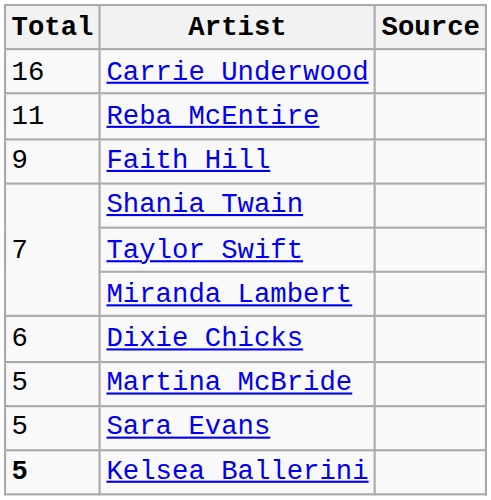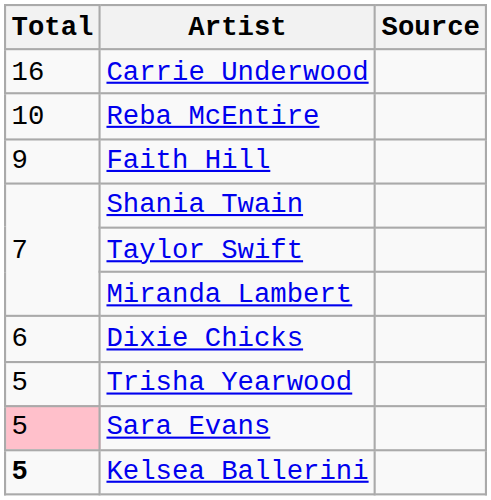Reba McEntire | Total: 11 -> 10
+ row: 5 | Trisha Yearwood
- row: 5 | Martina McBride
Sara Evans | Total: no background -> pink background
